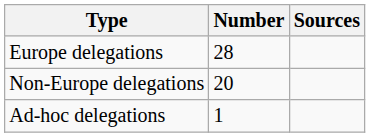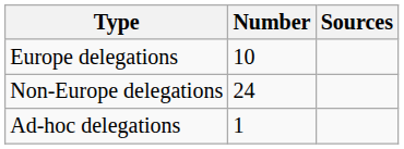Europe delegations | Number: 28 -> 10
Non-Europe delegations | Number: 20 -> 24
